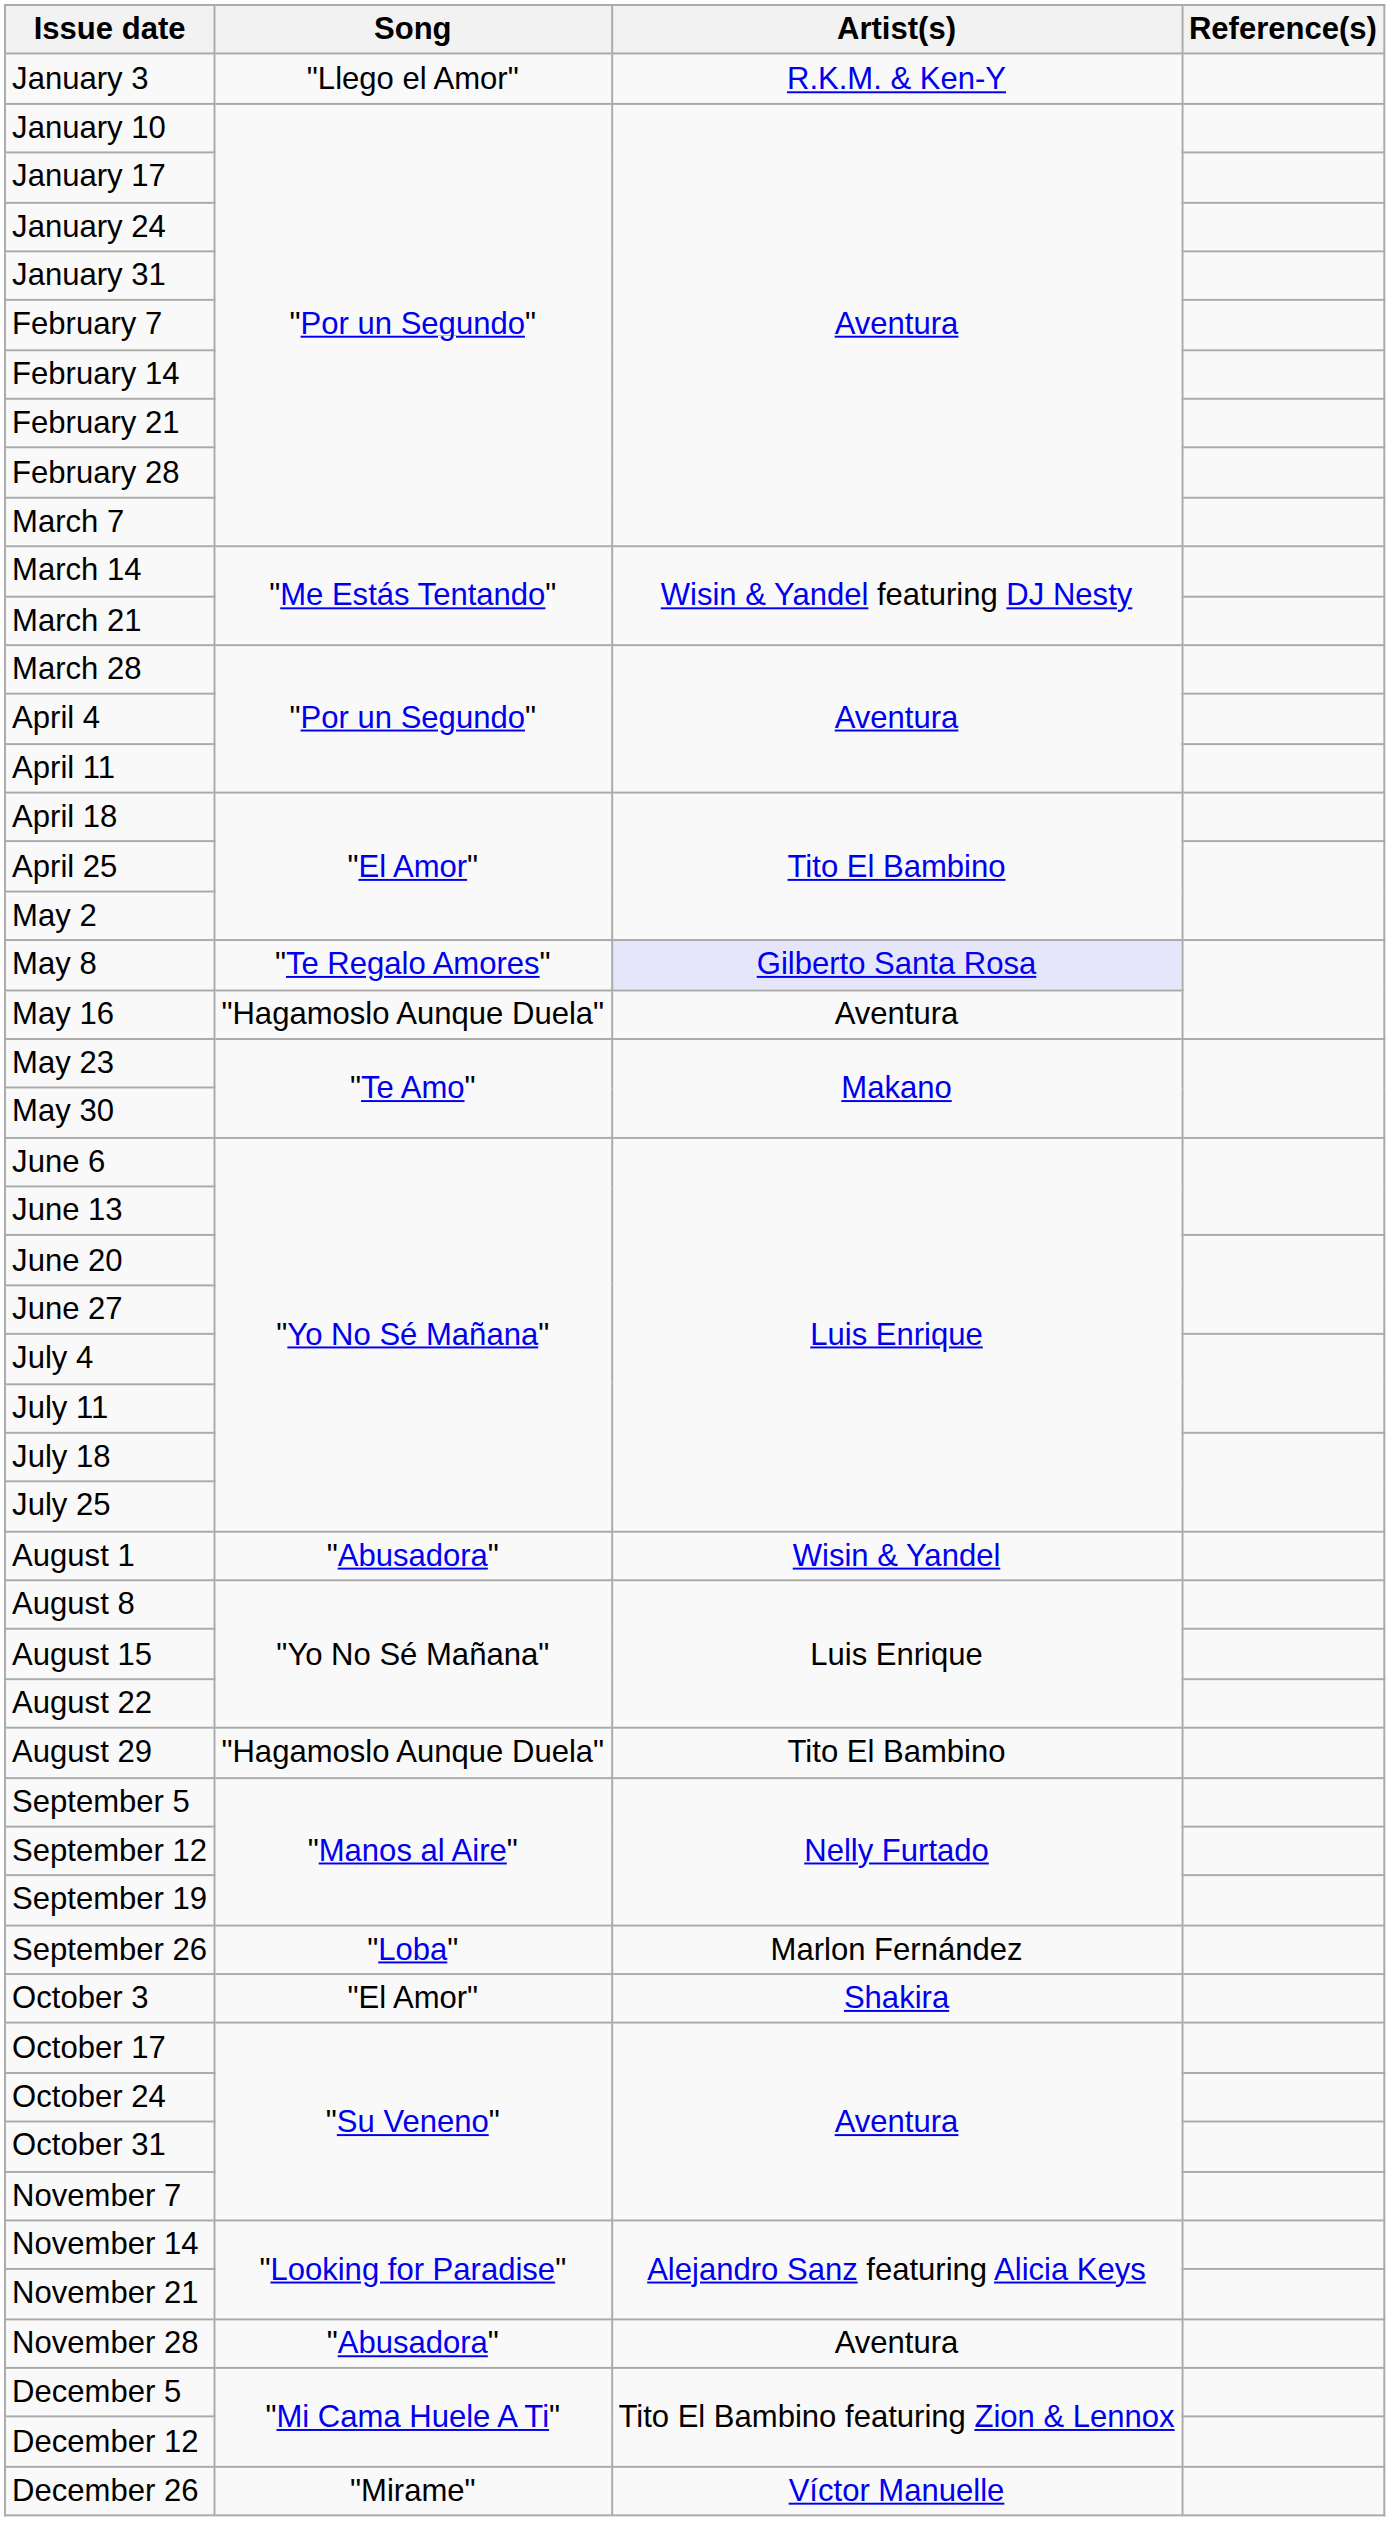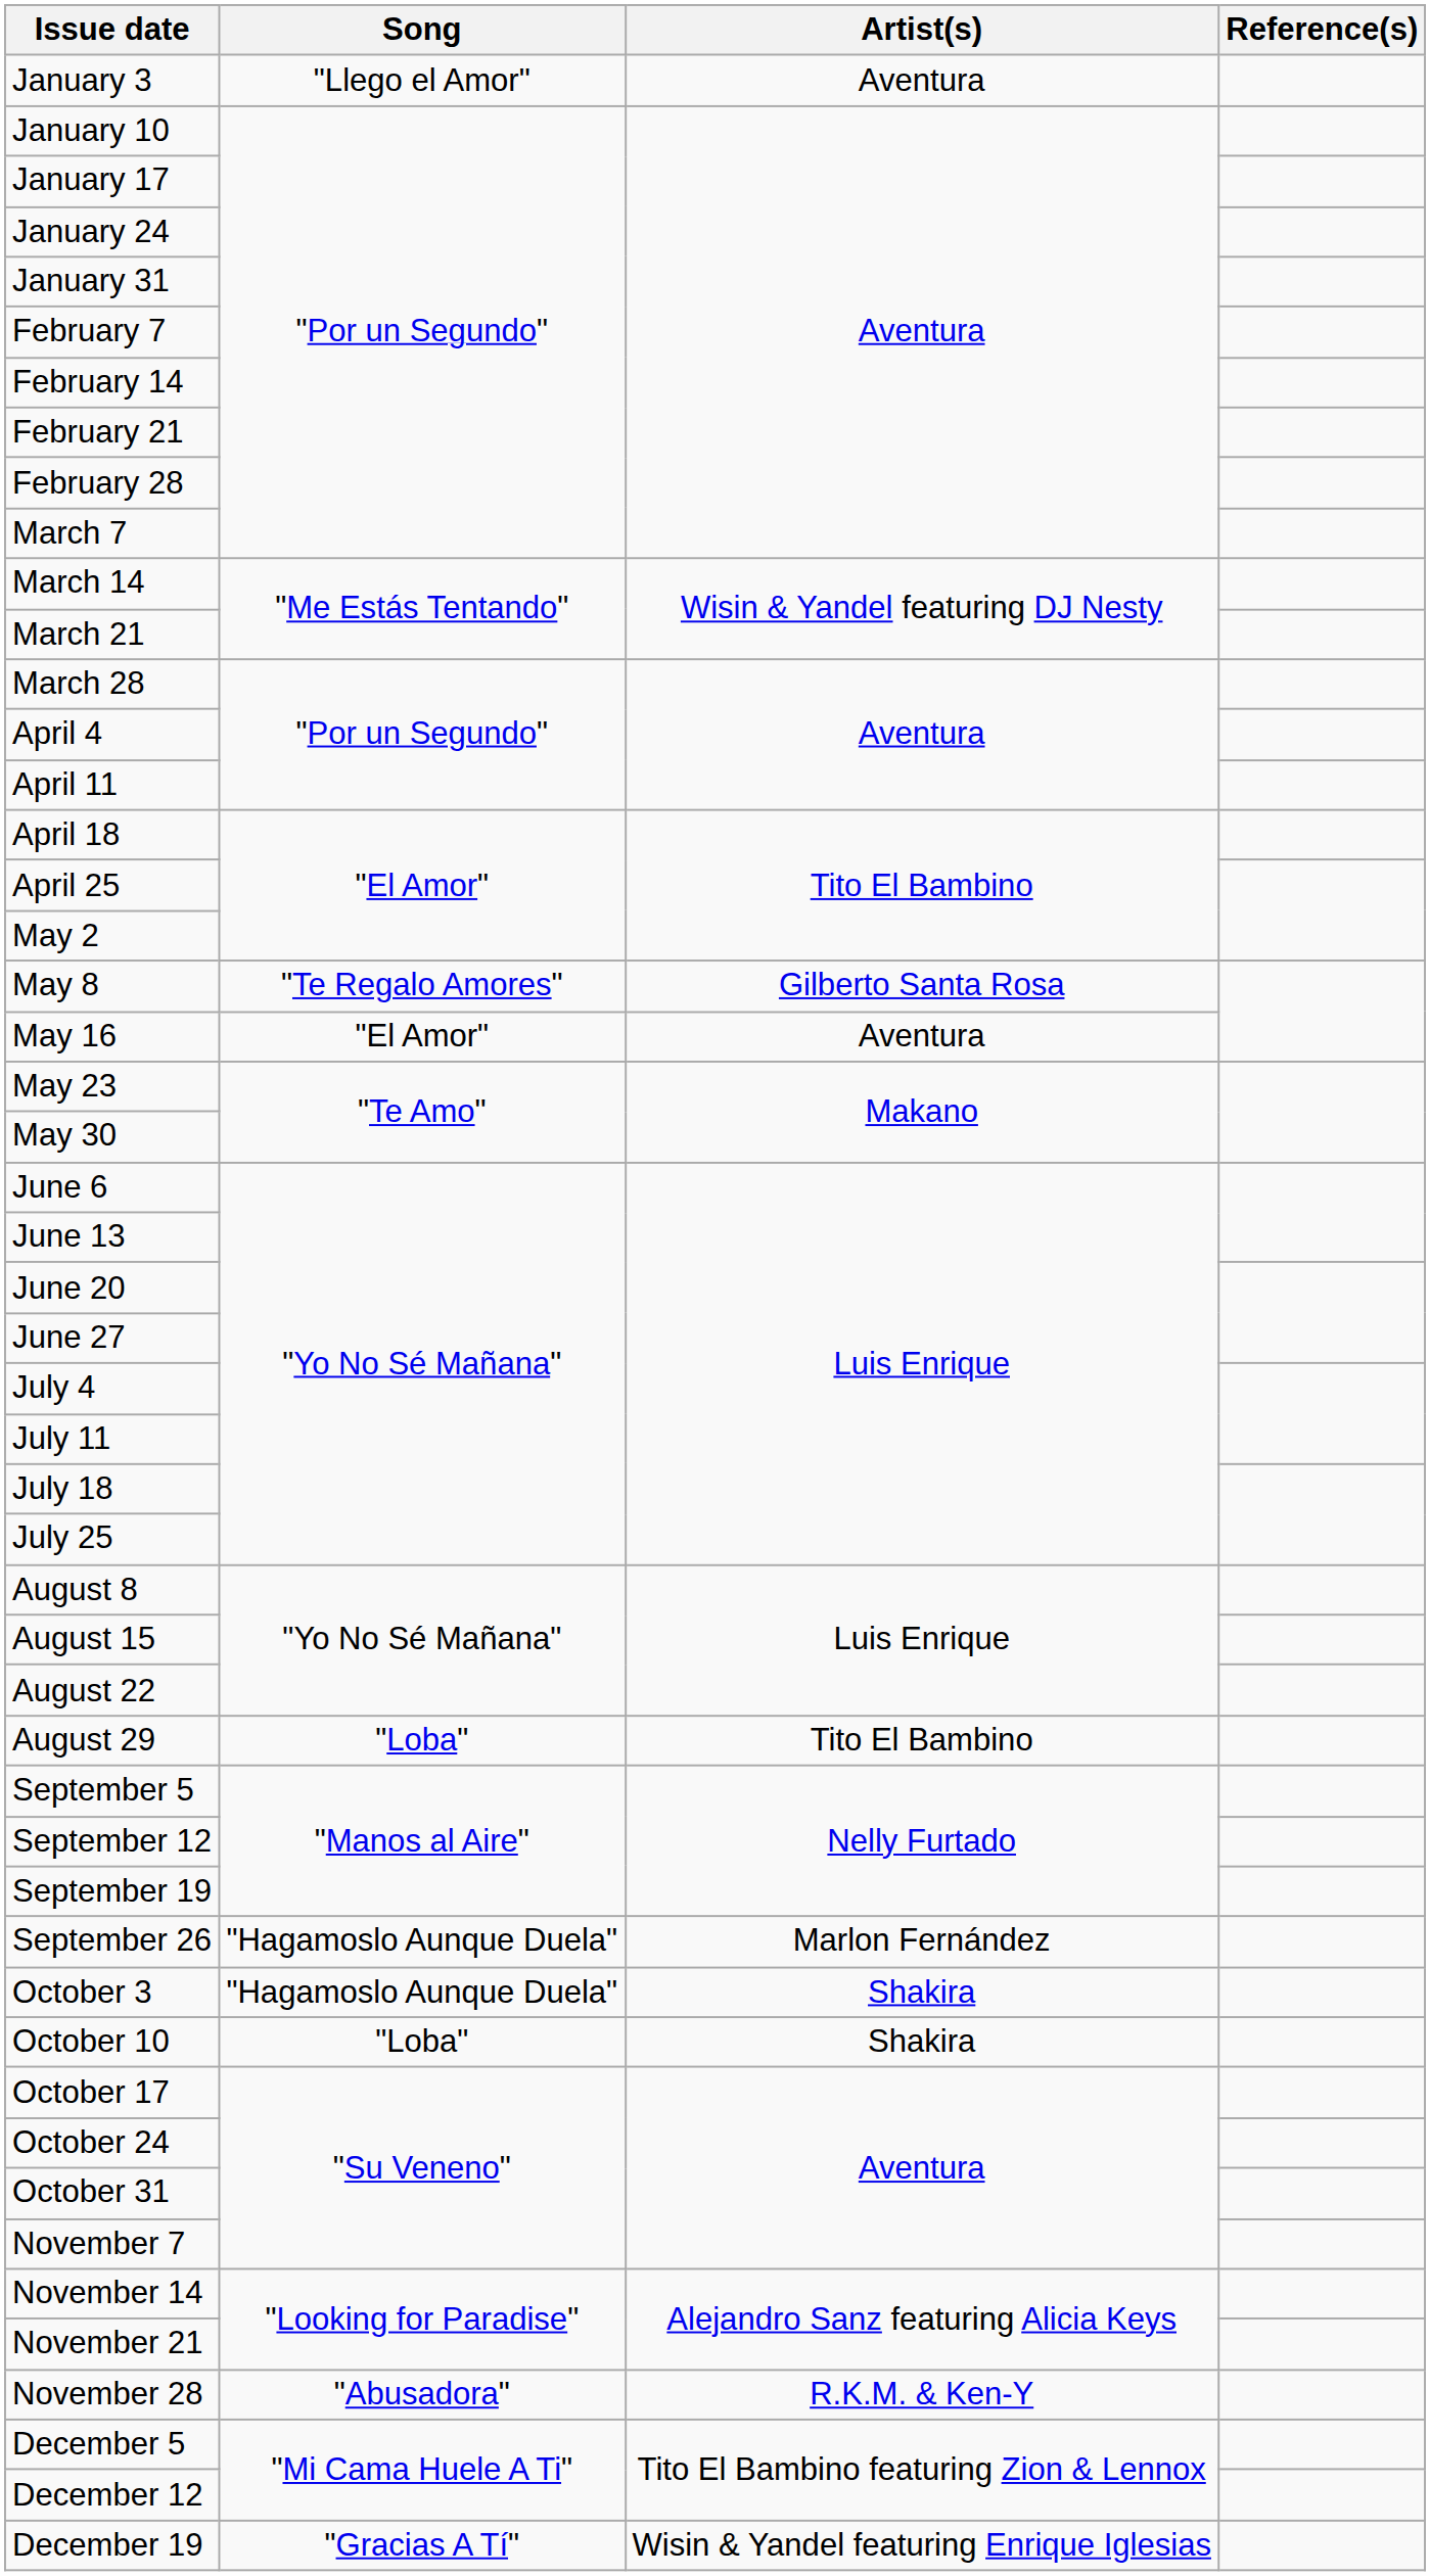January 3 | Artist(s): R.K.M. & Ken-Y -> Aventura
May 8 | Artist(s): lavender background -> no background
May 16 | Song: "Hagamoslo Aunque Duela" -> "El Amor"
- row: August 1 | "Abusadora" | Wisin & Yandel
August 29 | Song: "Hagamoslo Aunque Duela" -> "Loba"
September 26 | Song: "Loba" -> "Hagamoslo Aunque Duela"
October 3 | Song: "El Amor" -> "Hagamoslo Aunque Duela"
+ row: October 10 | "Loba" | Shakira
November 28 | Artist(s): Aventura -> R.K.M. & Ken-Y
+ row: December 19 | "Gracias A Tí" | Wisin & Yandel featuring Enrique Iglesias
- row: December 26 | "Mirame" | Víctor Manuelle
